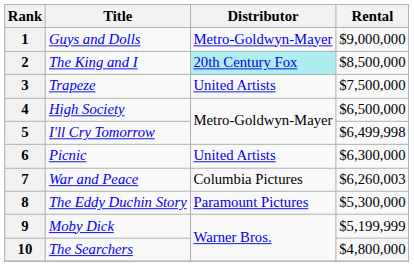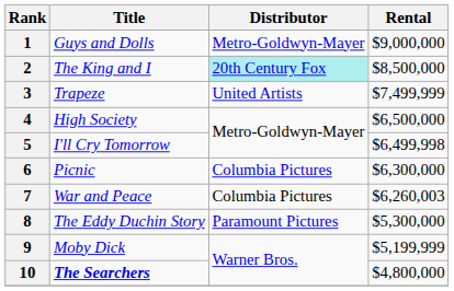3 | Rental: $7,500,000 -> $7,499,999
6 | Distributor: United Artists -> Columbia Pictures
10 | Title: normal -> bold
